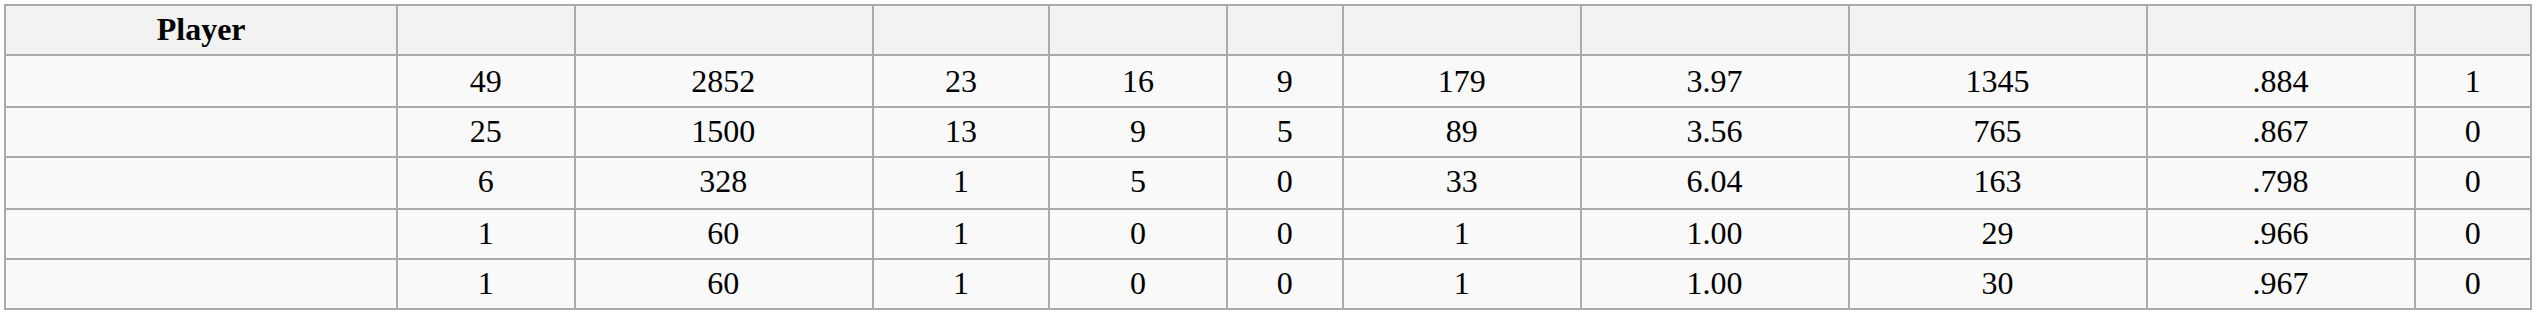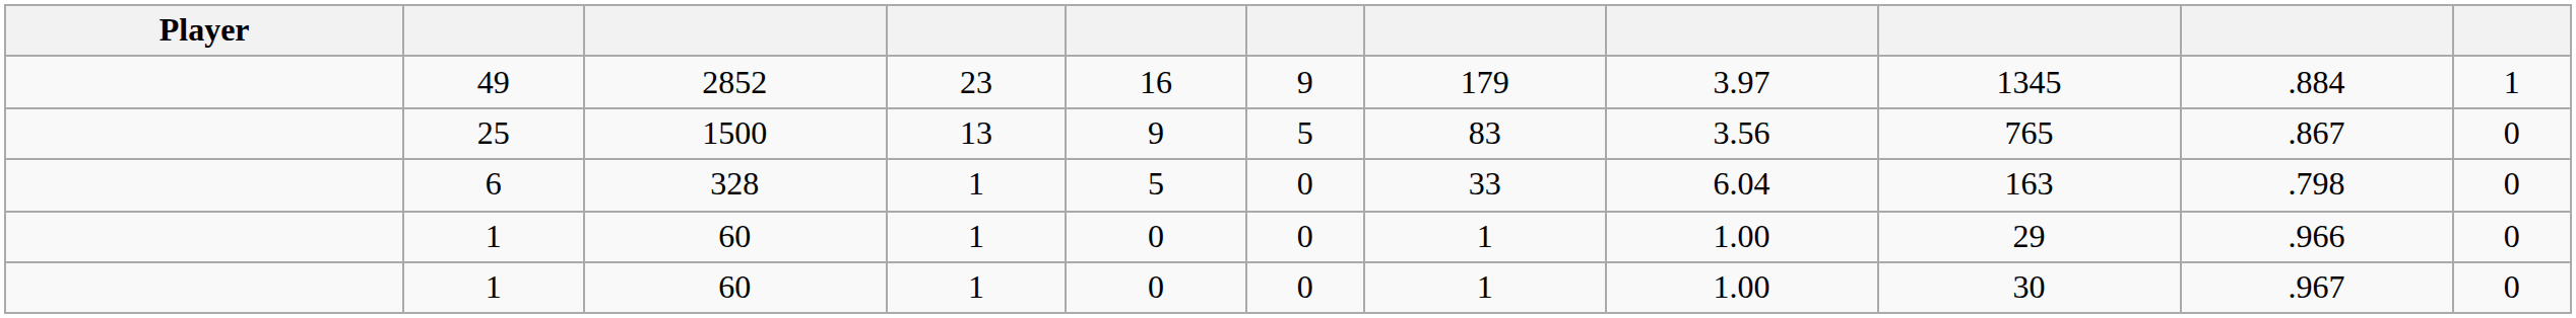25 | column 7: 89 -> 83
